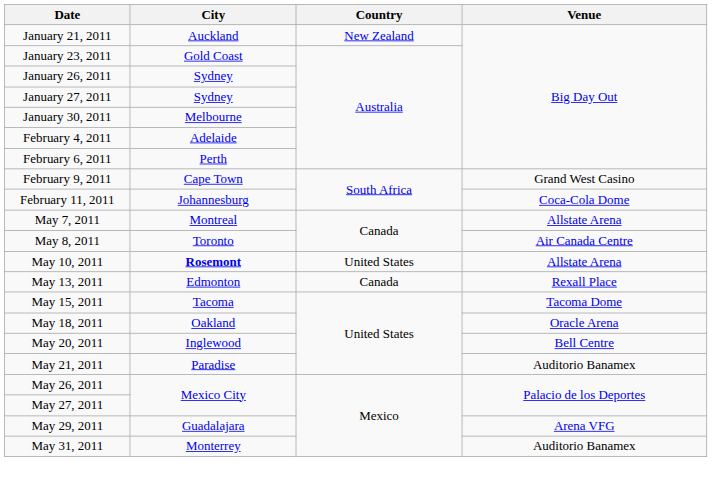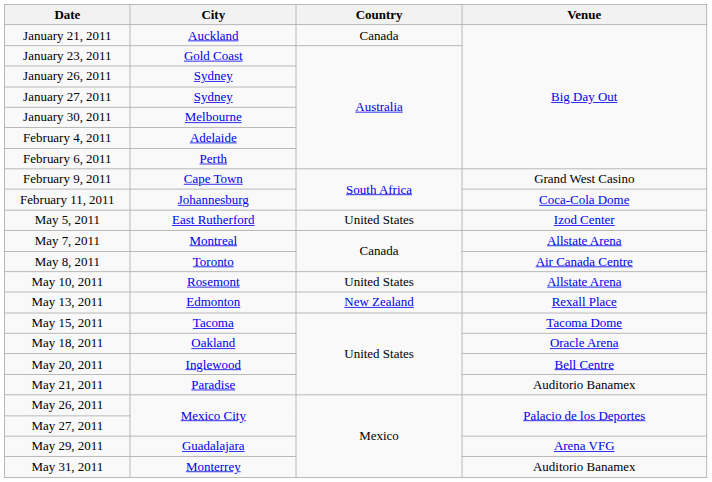January 21, 2011 | Country: New Zealand -> Canada
+ row: May 5, 2011 | East Rutherford | United States | Izod Center
May 10, 2011 | City: bold -> normal
May 13, 2011 | Country: Canada -> New Zealand
